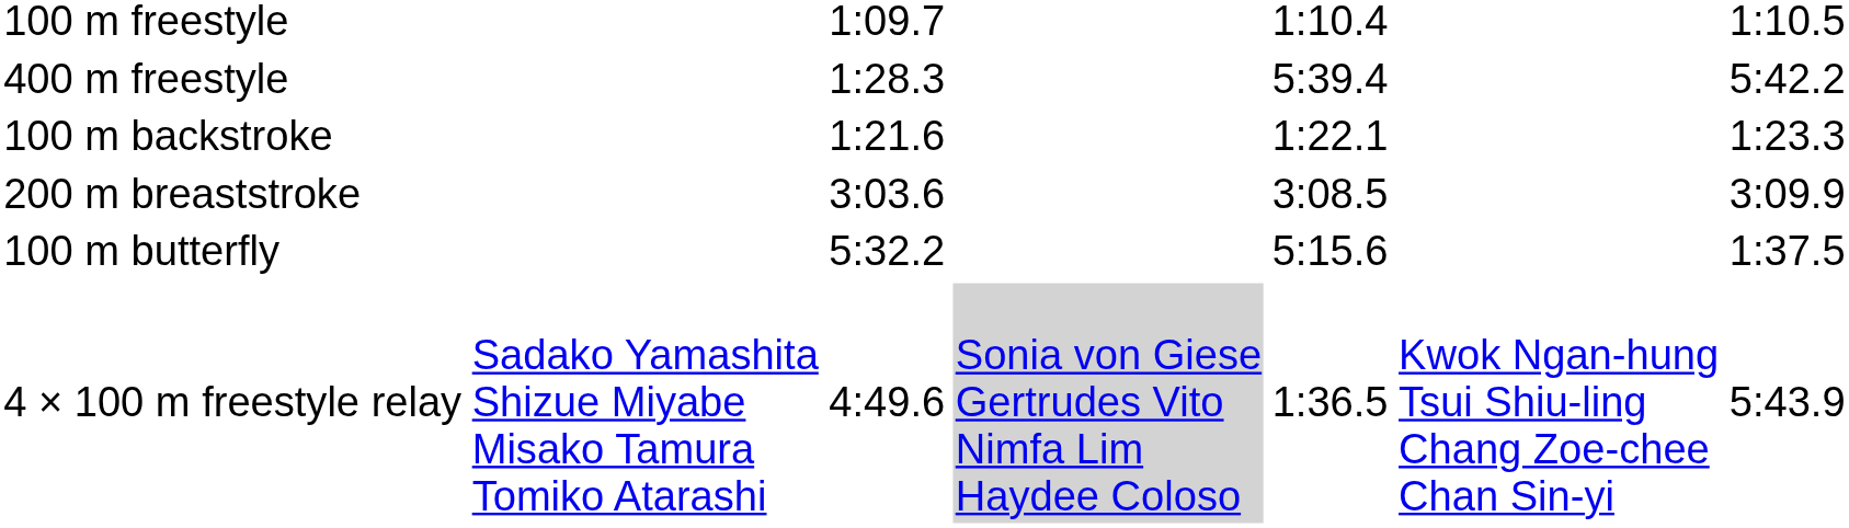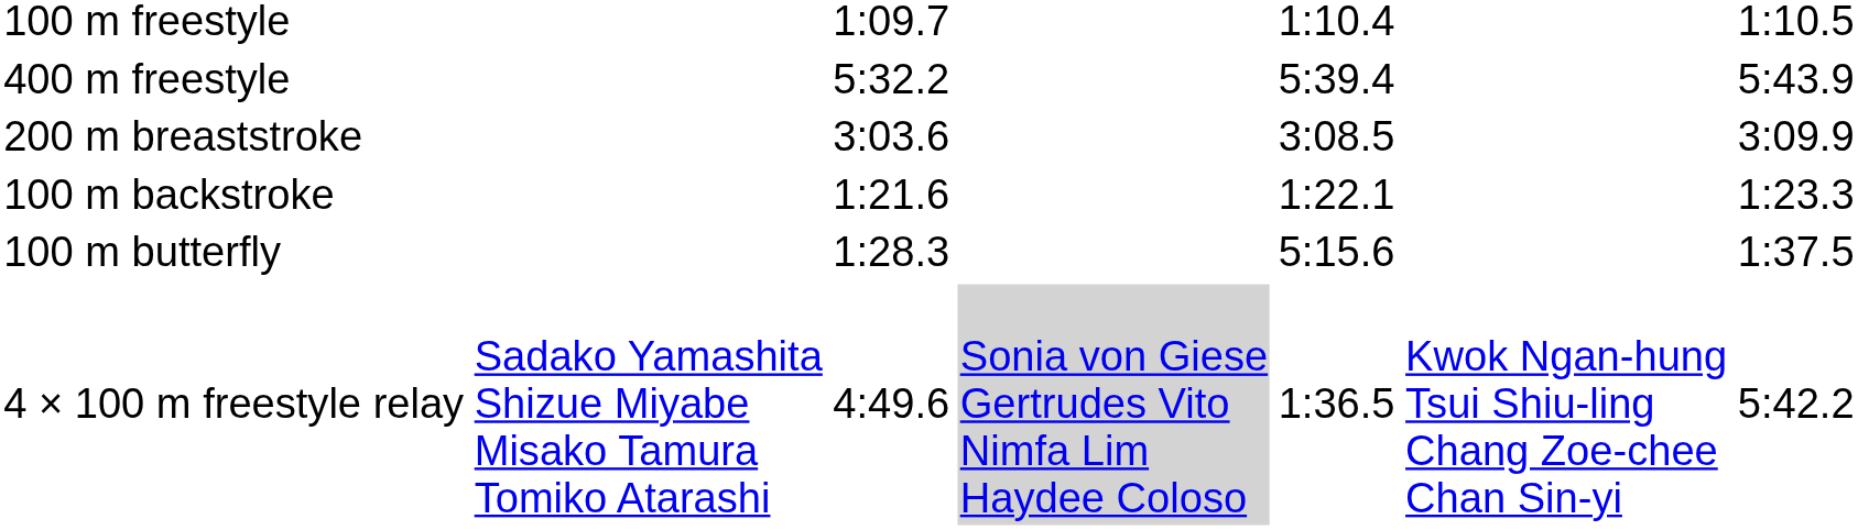400 m freestyle | column 3: 1:28.3 -> 5:32.2
400 m freestyle | column 7: 5:42.2 -> 5:43.9
rows swapped: 100 m backstroke <-> 200 m breaststroke
100 m butterfly | column 3: 5:32.2 -> 1:28.3
4 × 100 m freestyle relay | column 7: 5:43.9 -> 5:42.2
